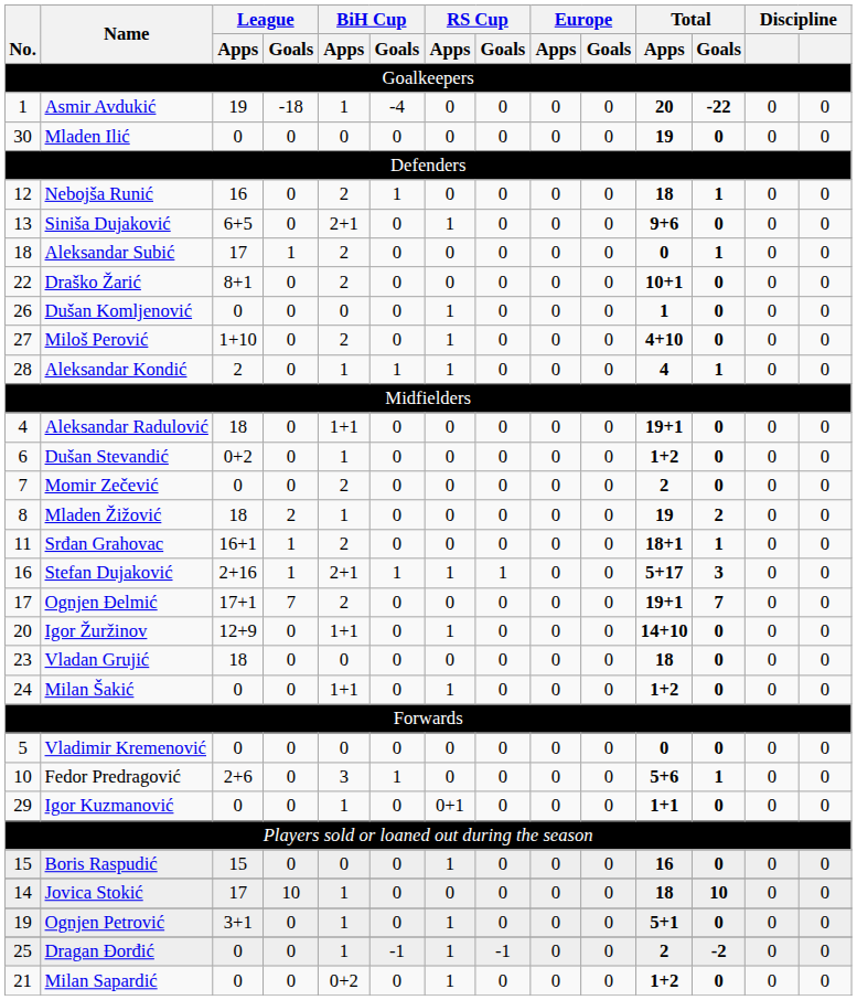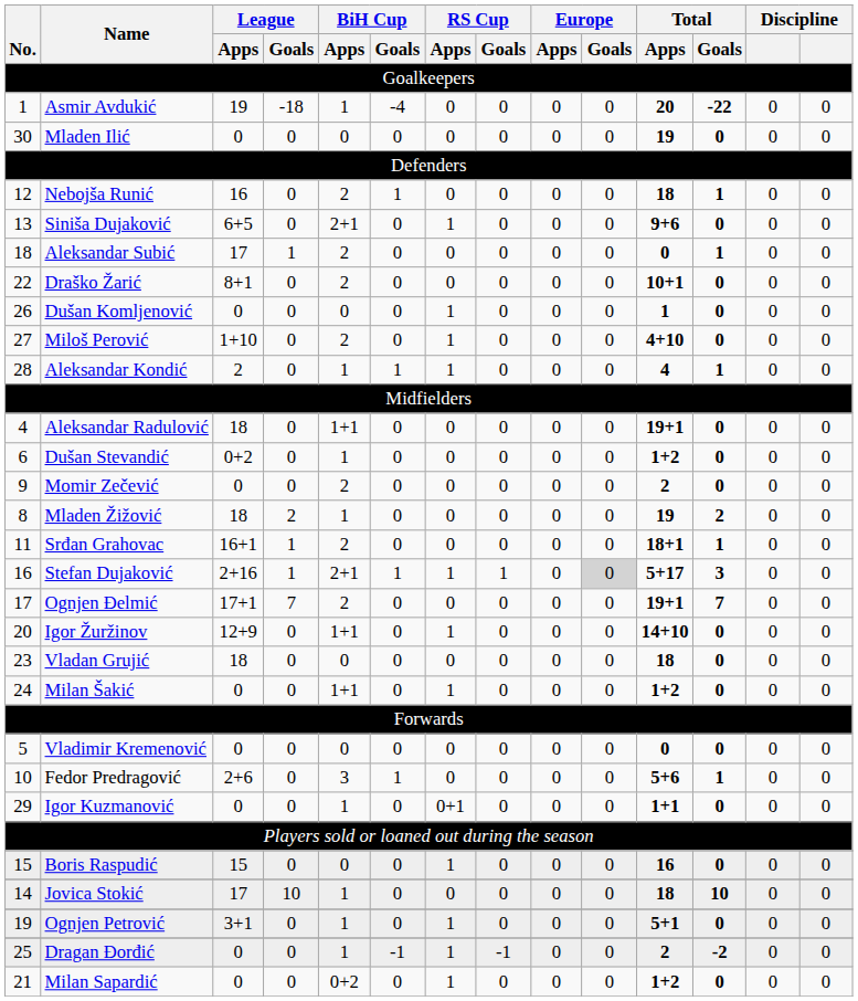Momir Zečević | No.: 7 -> 9
Stefan Dujaković | Europe / Goals: no background -> lightgrey background
